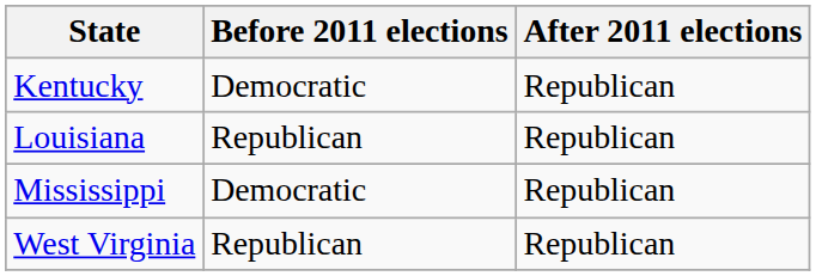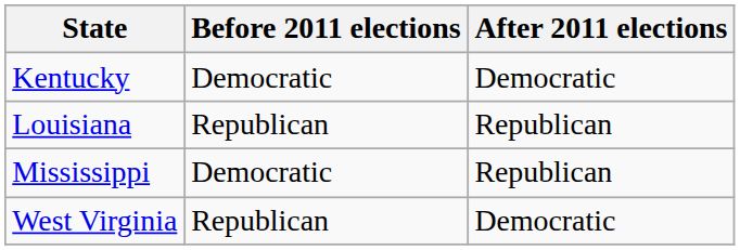Kentucky | After 2011 elections: Republican -> Democratic
West Virginia | After 2011 elections: Republican -> Democratic
